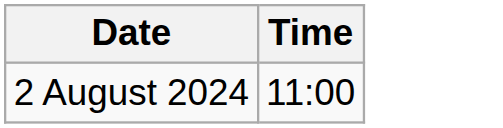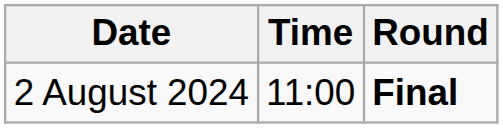+ column: Round | Final
